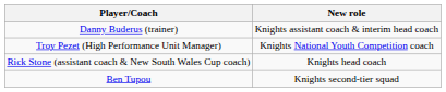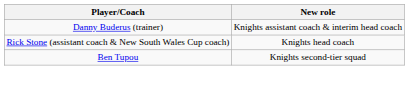- row: Troy Pezet (High Performance Unit Manager) | Knights National Youth Competition coach
